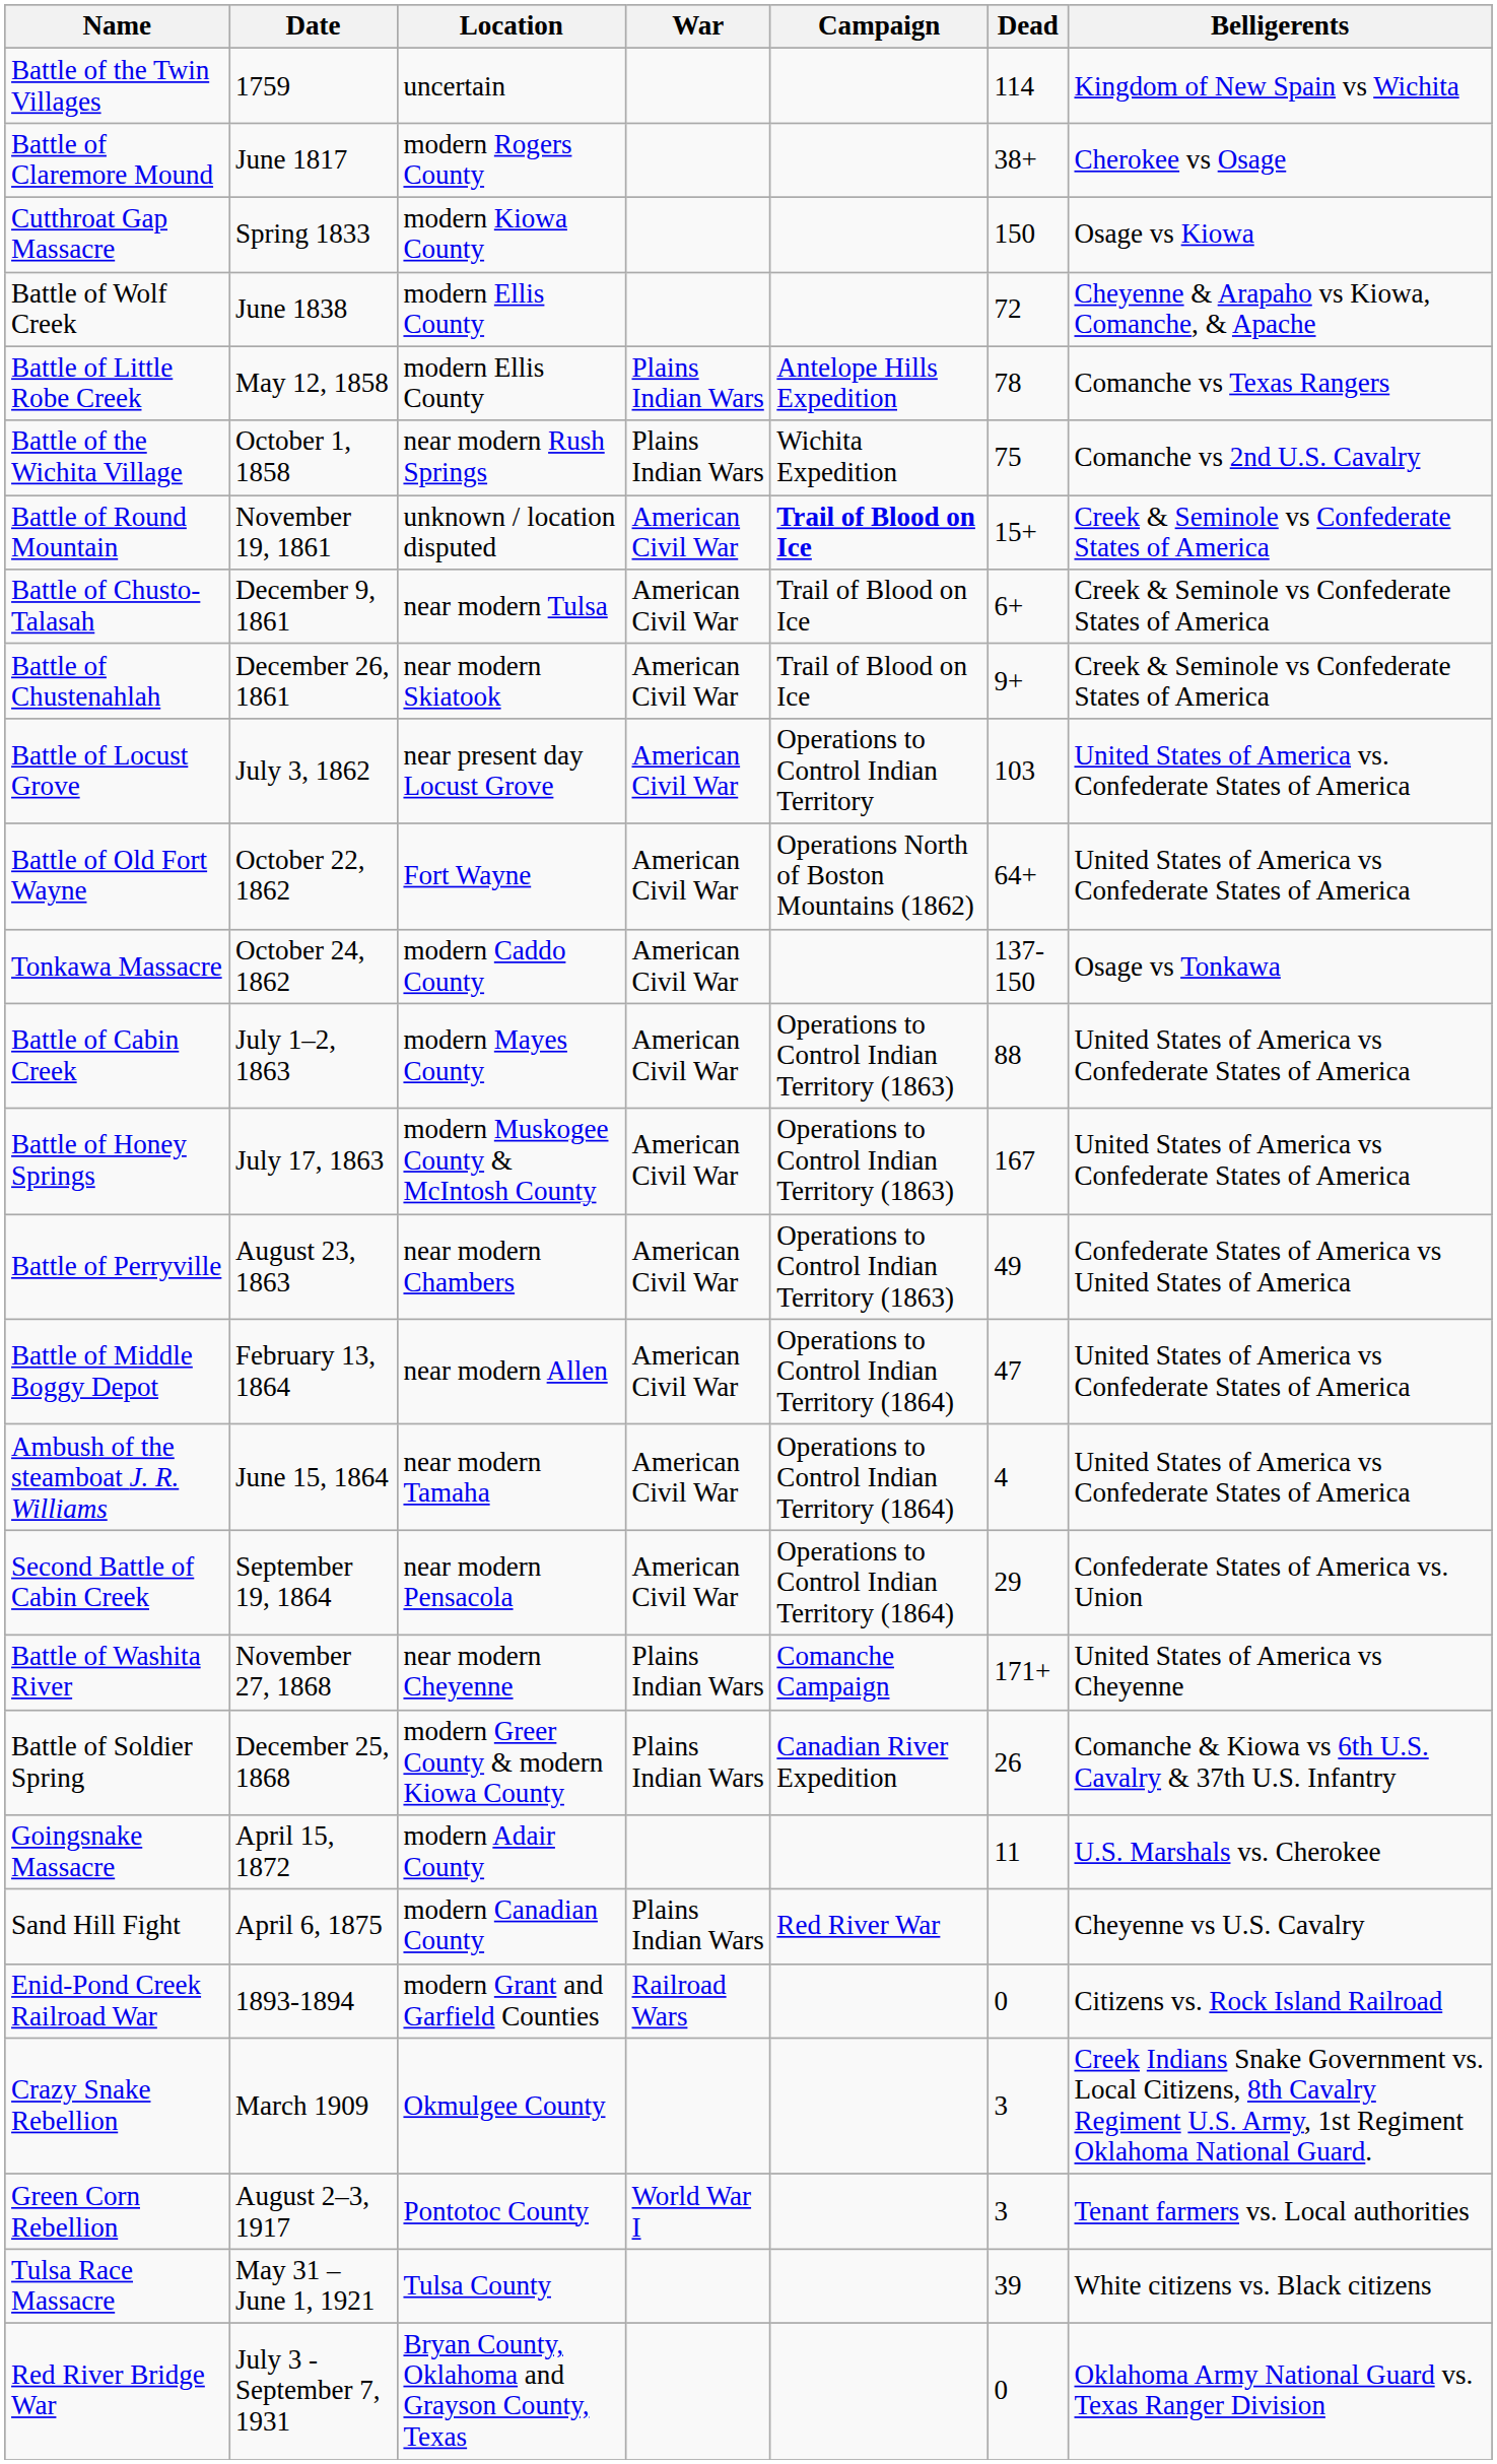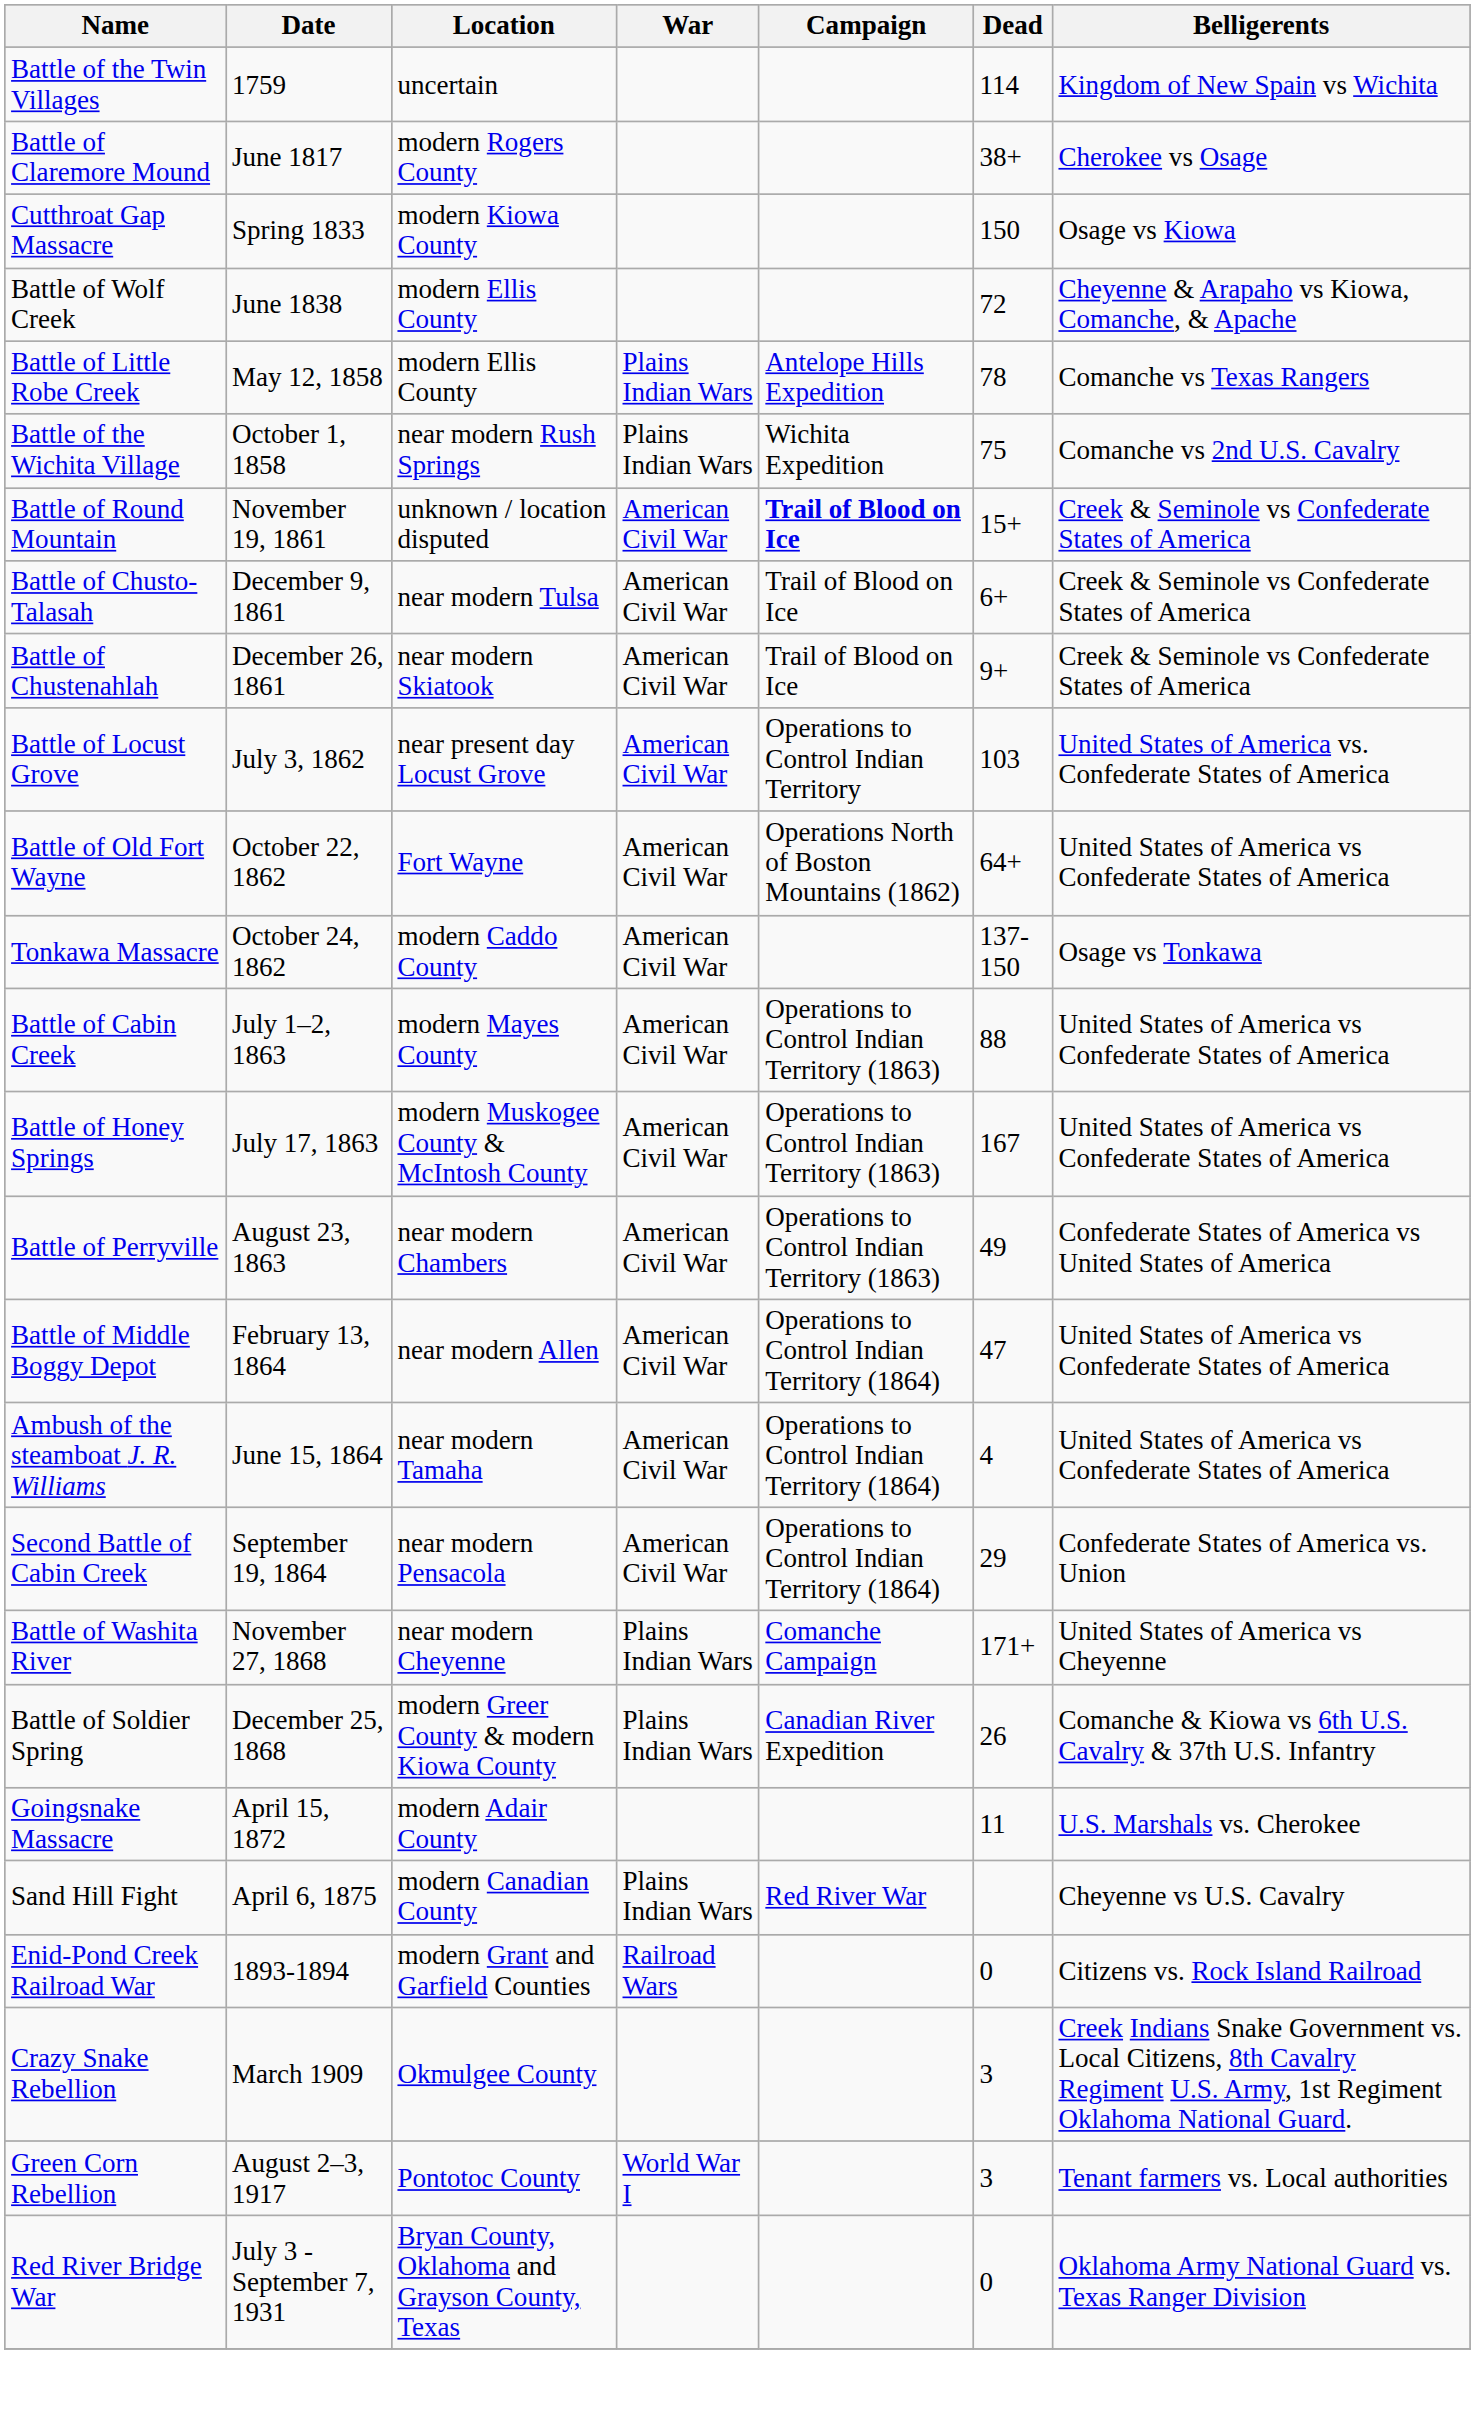- row: Tulsa Race Massacre | May 31 – June 1, 1921 | Tulsa County | 39 | White citizens vs. Black citizens
